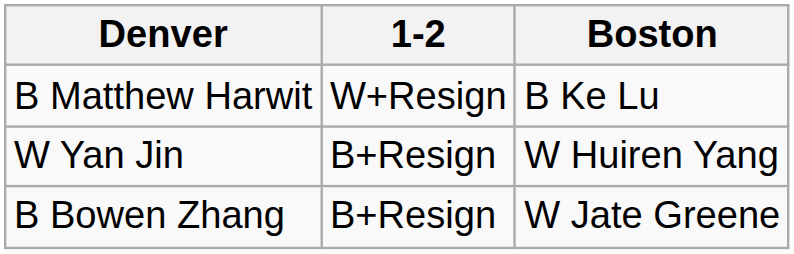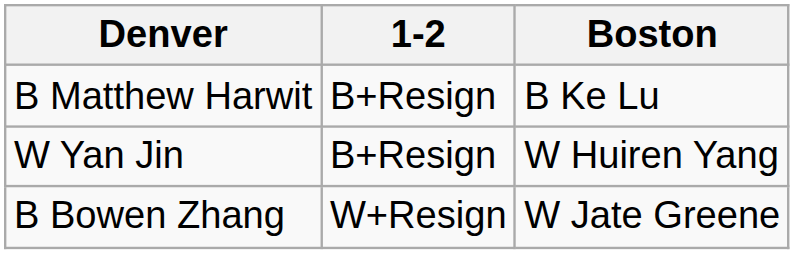B Matthew Harwit | 1-2: W+Resign -> B+Resign
B Bowen Zhang | 1-2: B+Resign -> W+Resign
